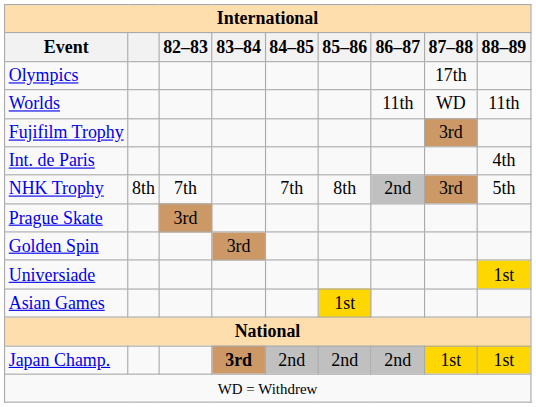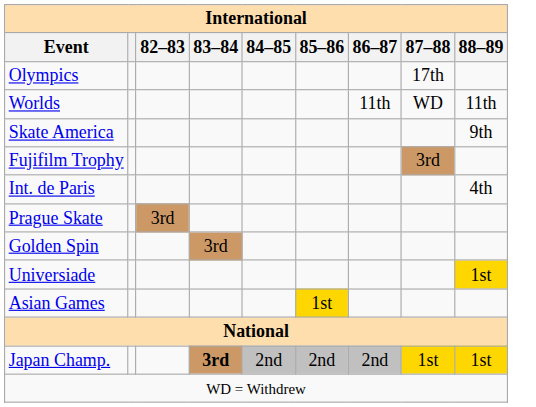+ row: Skate America | 9th
- row: NHK Trophy | 8th | 7th | 7th | 8th | 2nd | 3rd | 5th
